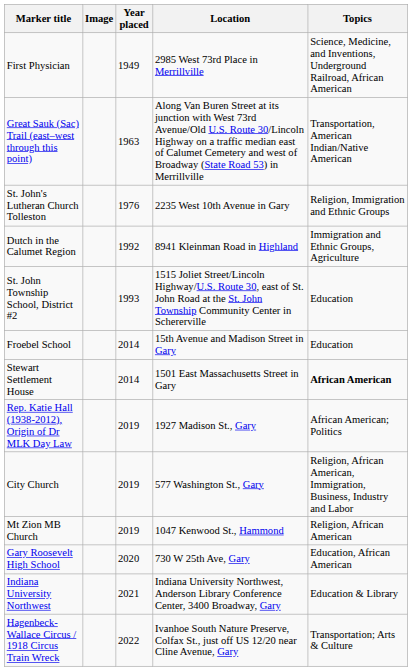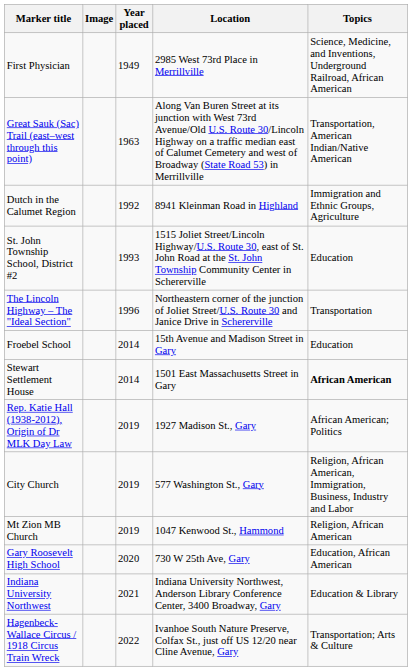- row: St. John's Lutheran Church Tolleston | 1976 | 2235 West 10th Avenue in Gary | Religion, Immigration and Ethnic Groups
+ row: The Lincoln Highway – The "Ideal Section" | 1996 | Northeastern corner of the junction of Joliet Street/U.S. Route 30 and Janice Drive in Schererville | Transportation
